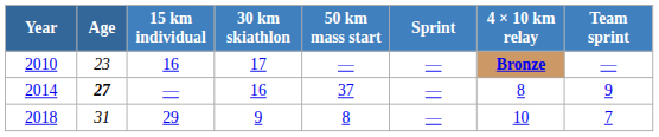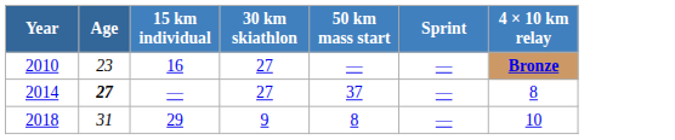- column: Team sprint | — | 9 | 7
2010 | 30 km skiathlon: 17 -> 27
2014 | 30 km skiathlon: 16 -> 27
